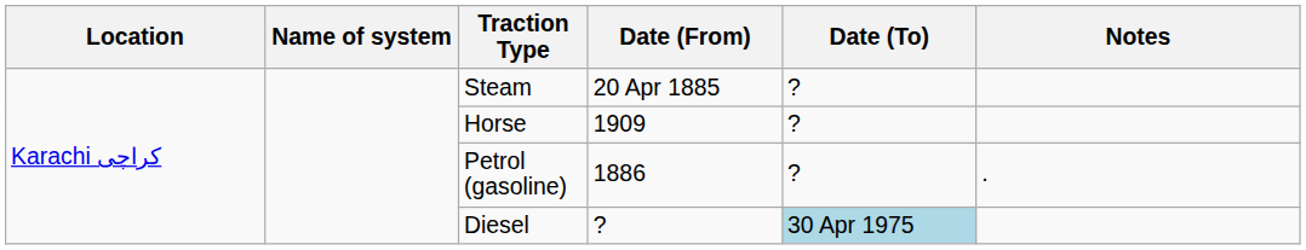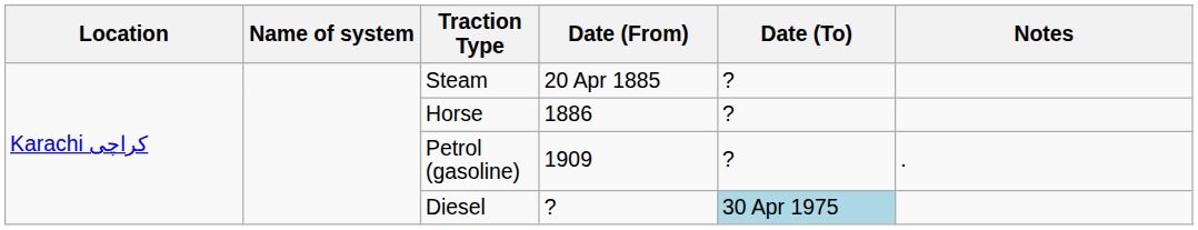Horse | Date (From): 1909 -> 1886
Petrol (gasoline) | Date (From): 1886 -> 1909
